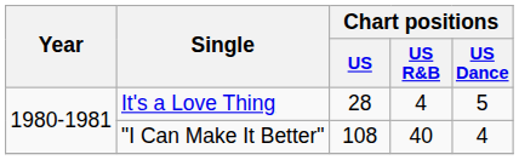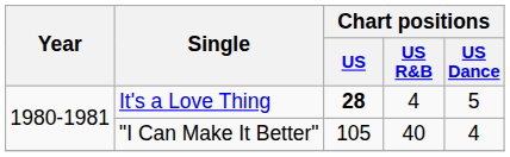It's a Love Thing | Chart positions / US: normal -> bold
"I Can Make It Better" | Chart positions / US: 108 -> 105
